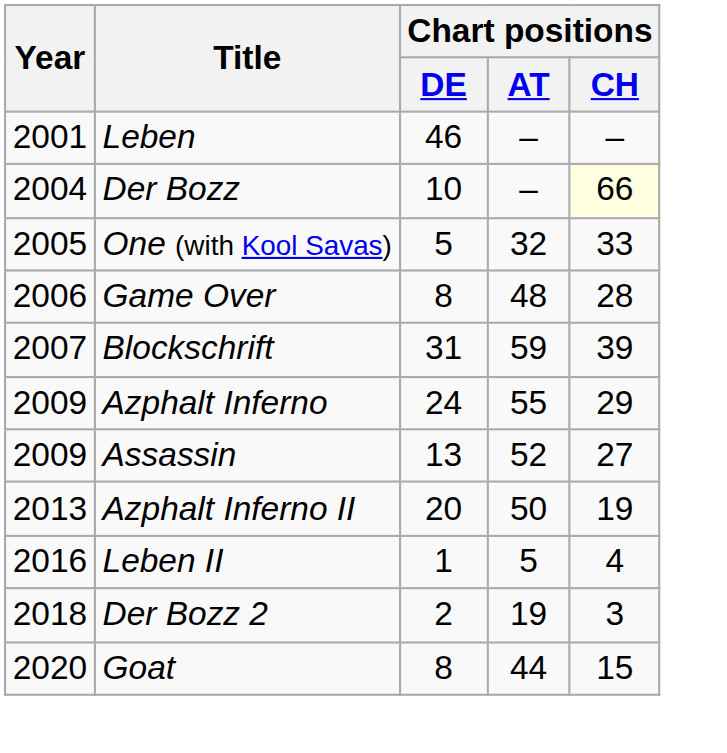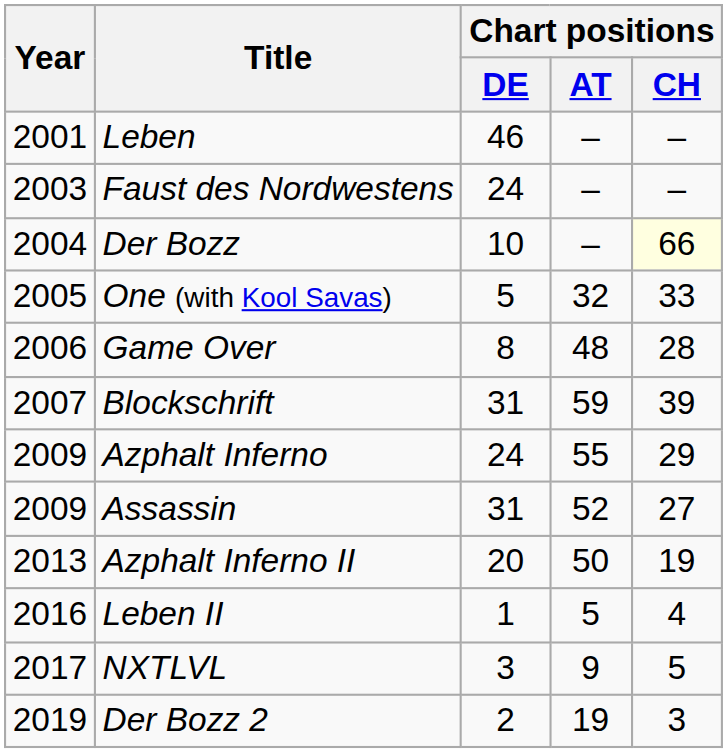+ row: 2003 | Faust des Nordwestens | 24 | – | –
Assassin | Chart positions / DE: 13 -> 31
+ row: 2017 | NXTLVL | 3 | 9 | 5
Der Bozz 2 | Year: 2018 -> 2019
- row: 2020 | Goat | 8 | 44 | 15
